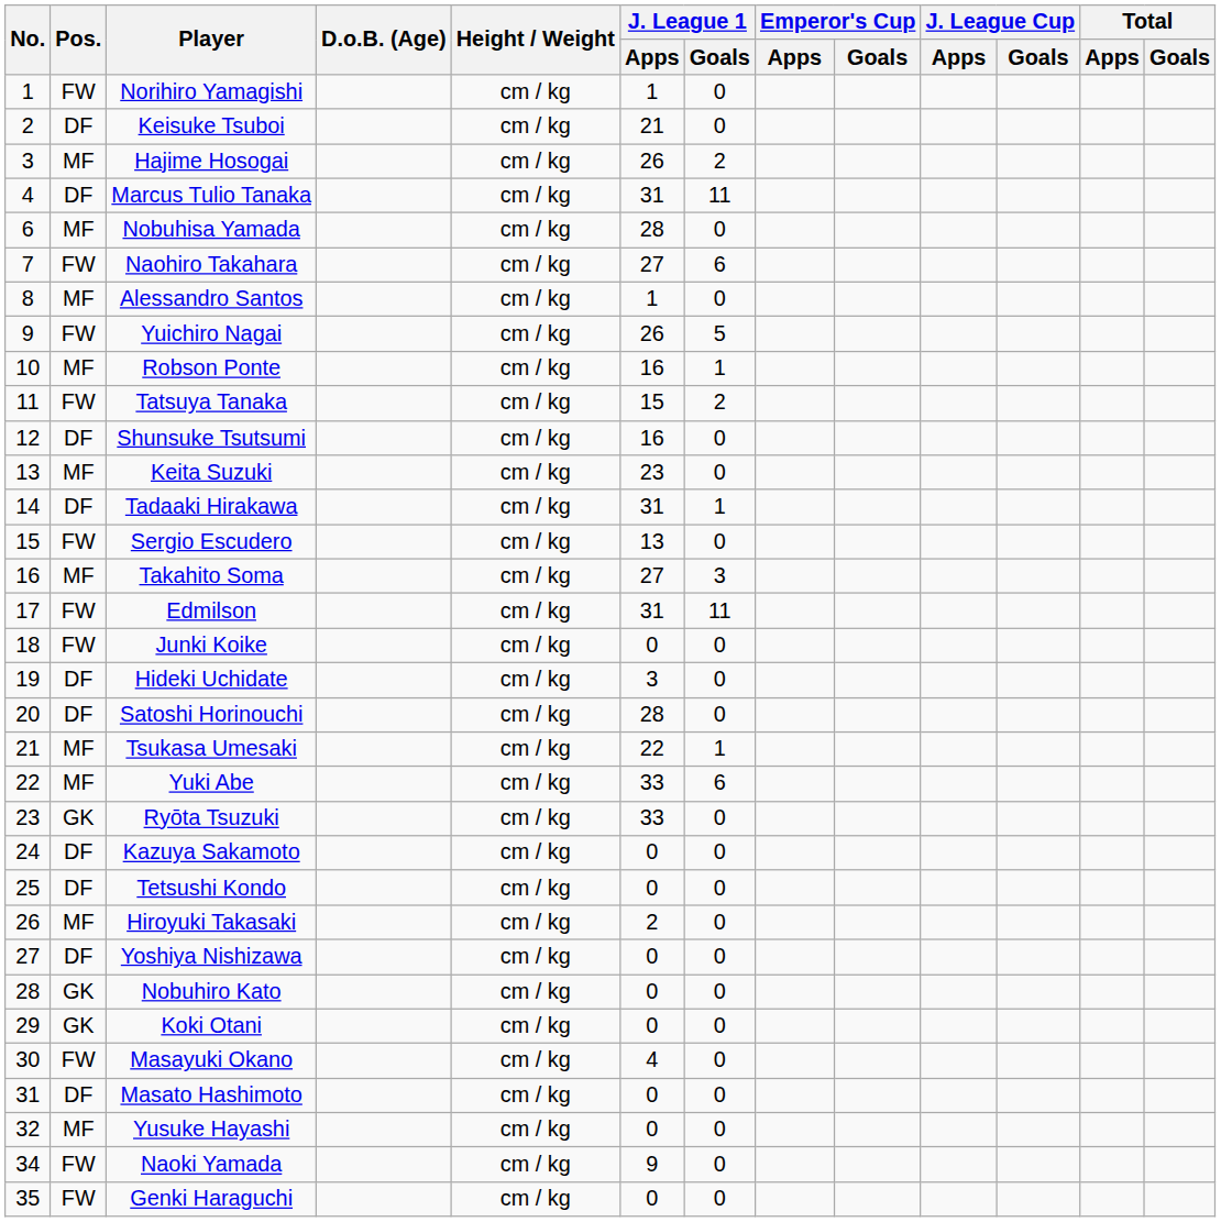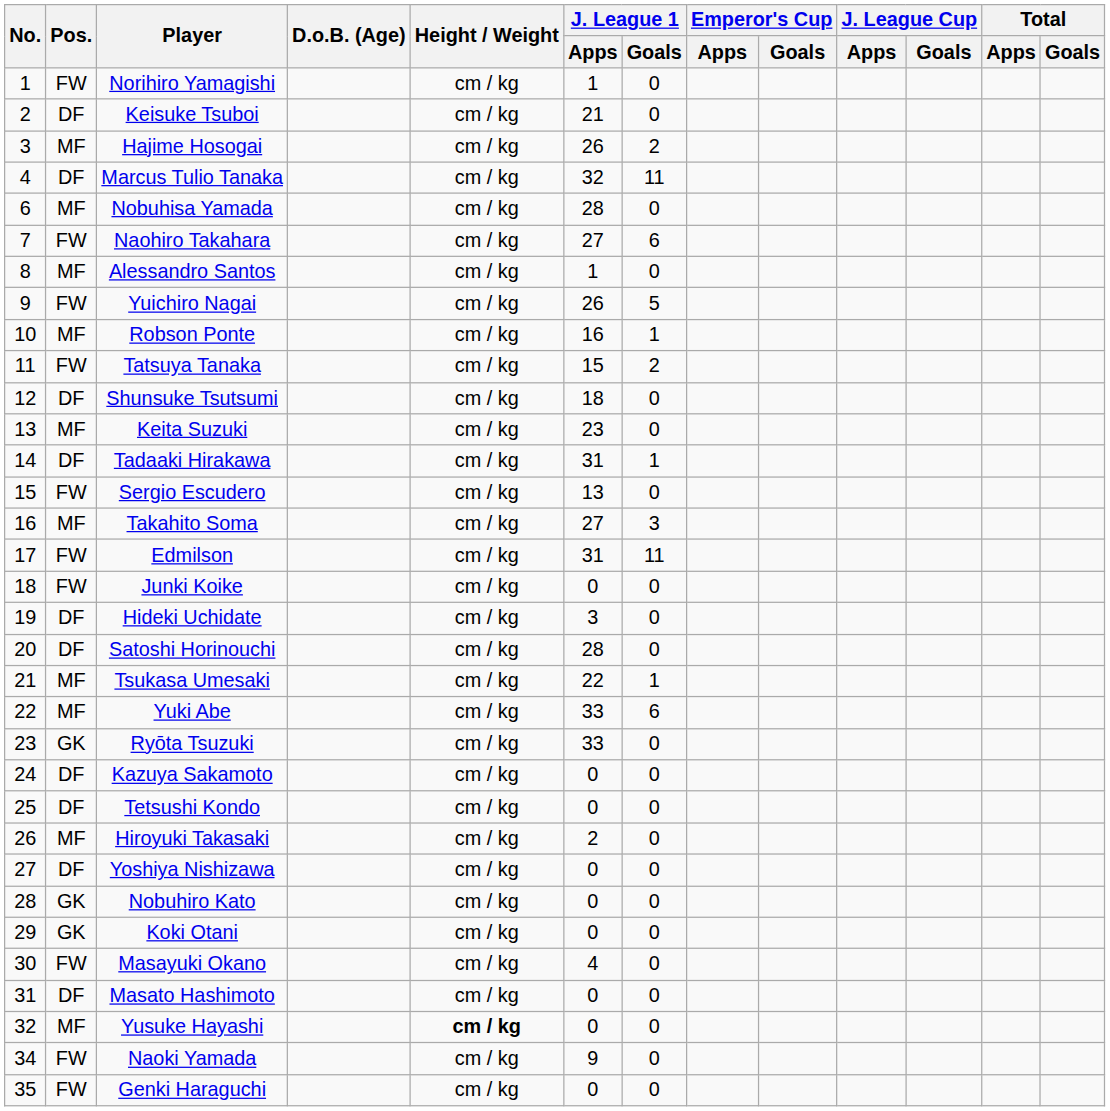Marcus Tulio Tanaka | J. League 1 / Apps: 31 -> 32
Shunsuke Tsutsumi | J. League 1 / Apps: 16 -> 18
Yusuke Hayashi | Height / Weight: normal -> bold
